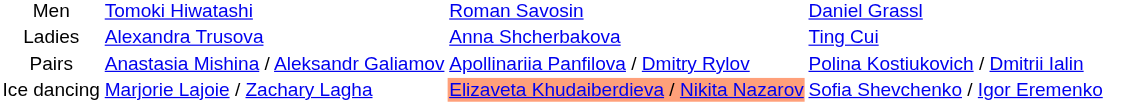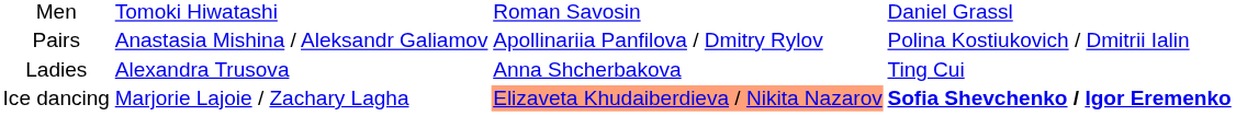rows swapped: Ladies <-> Pairs
Ice dancing | column 4: normal -> bold
